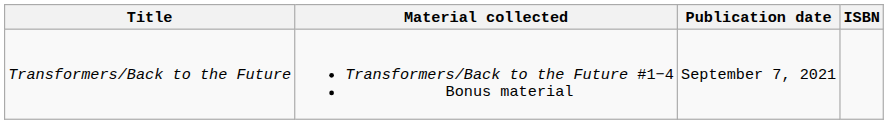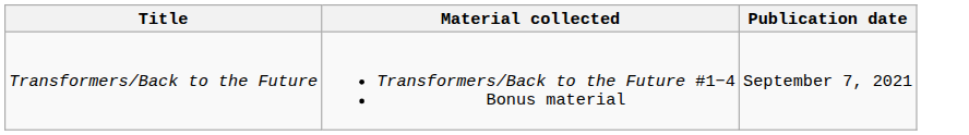- column: ISBN
